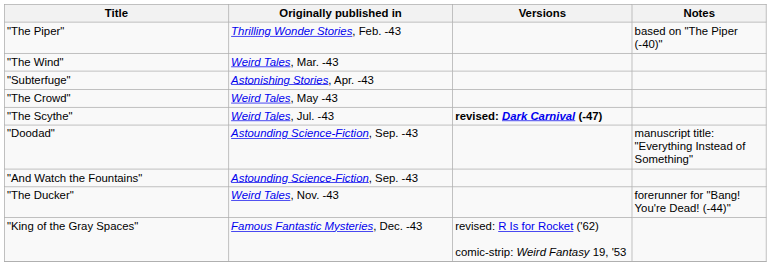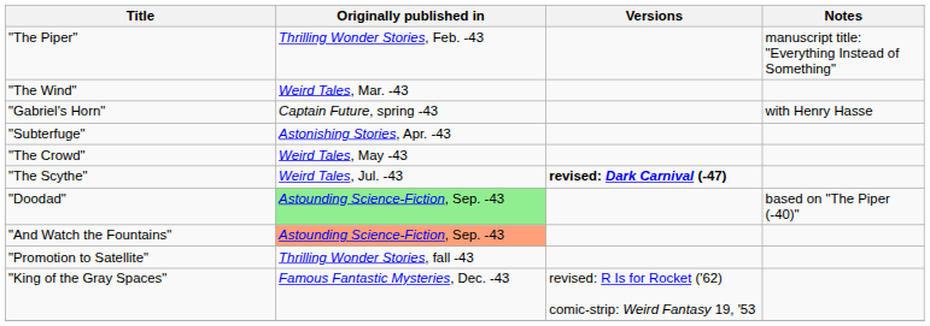"The Piper" | Notes: based on "The Piper (-40)" -> manuscript title: "Everything Instead of Something"
+ row: "Gabriel's Horn" | Captain Future, spring -43 | with Henry Hasse
"Doodad" | Originally published in: no background -> lightgreen background
"Doodad" | Notes: manuscript title: "Everything Instead of Something" -> based on "The Piper (-40)"
"And Watch the Fountains" | Originally published in: no background -> lightsalmon background
+ row: "Promotion to Satellite" | Thrilling Wonder Stories, fall -43
- row: "The Ducker" | Weird Tales, Nov. -43 | forerunner for "Bang! You're Dead! (-44)"
